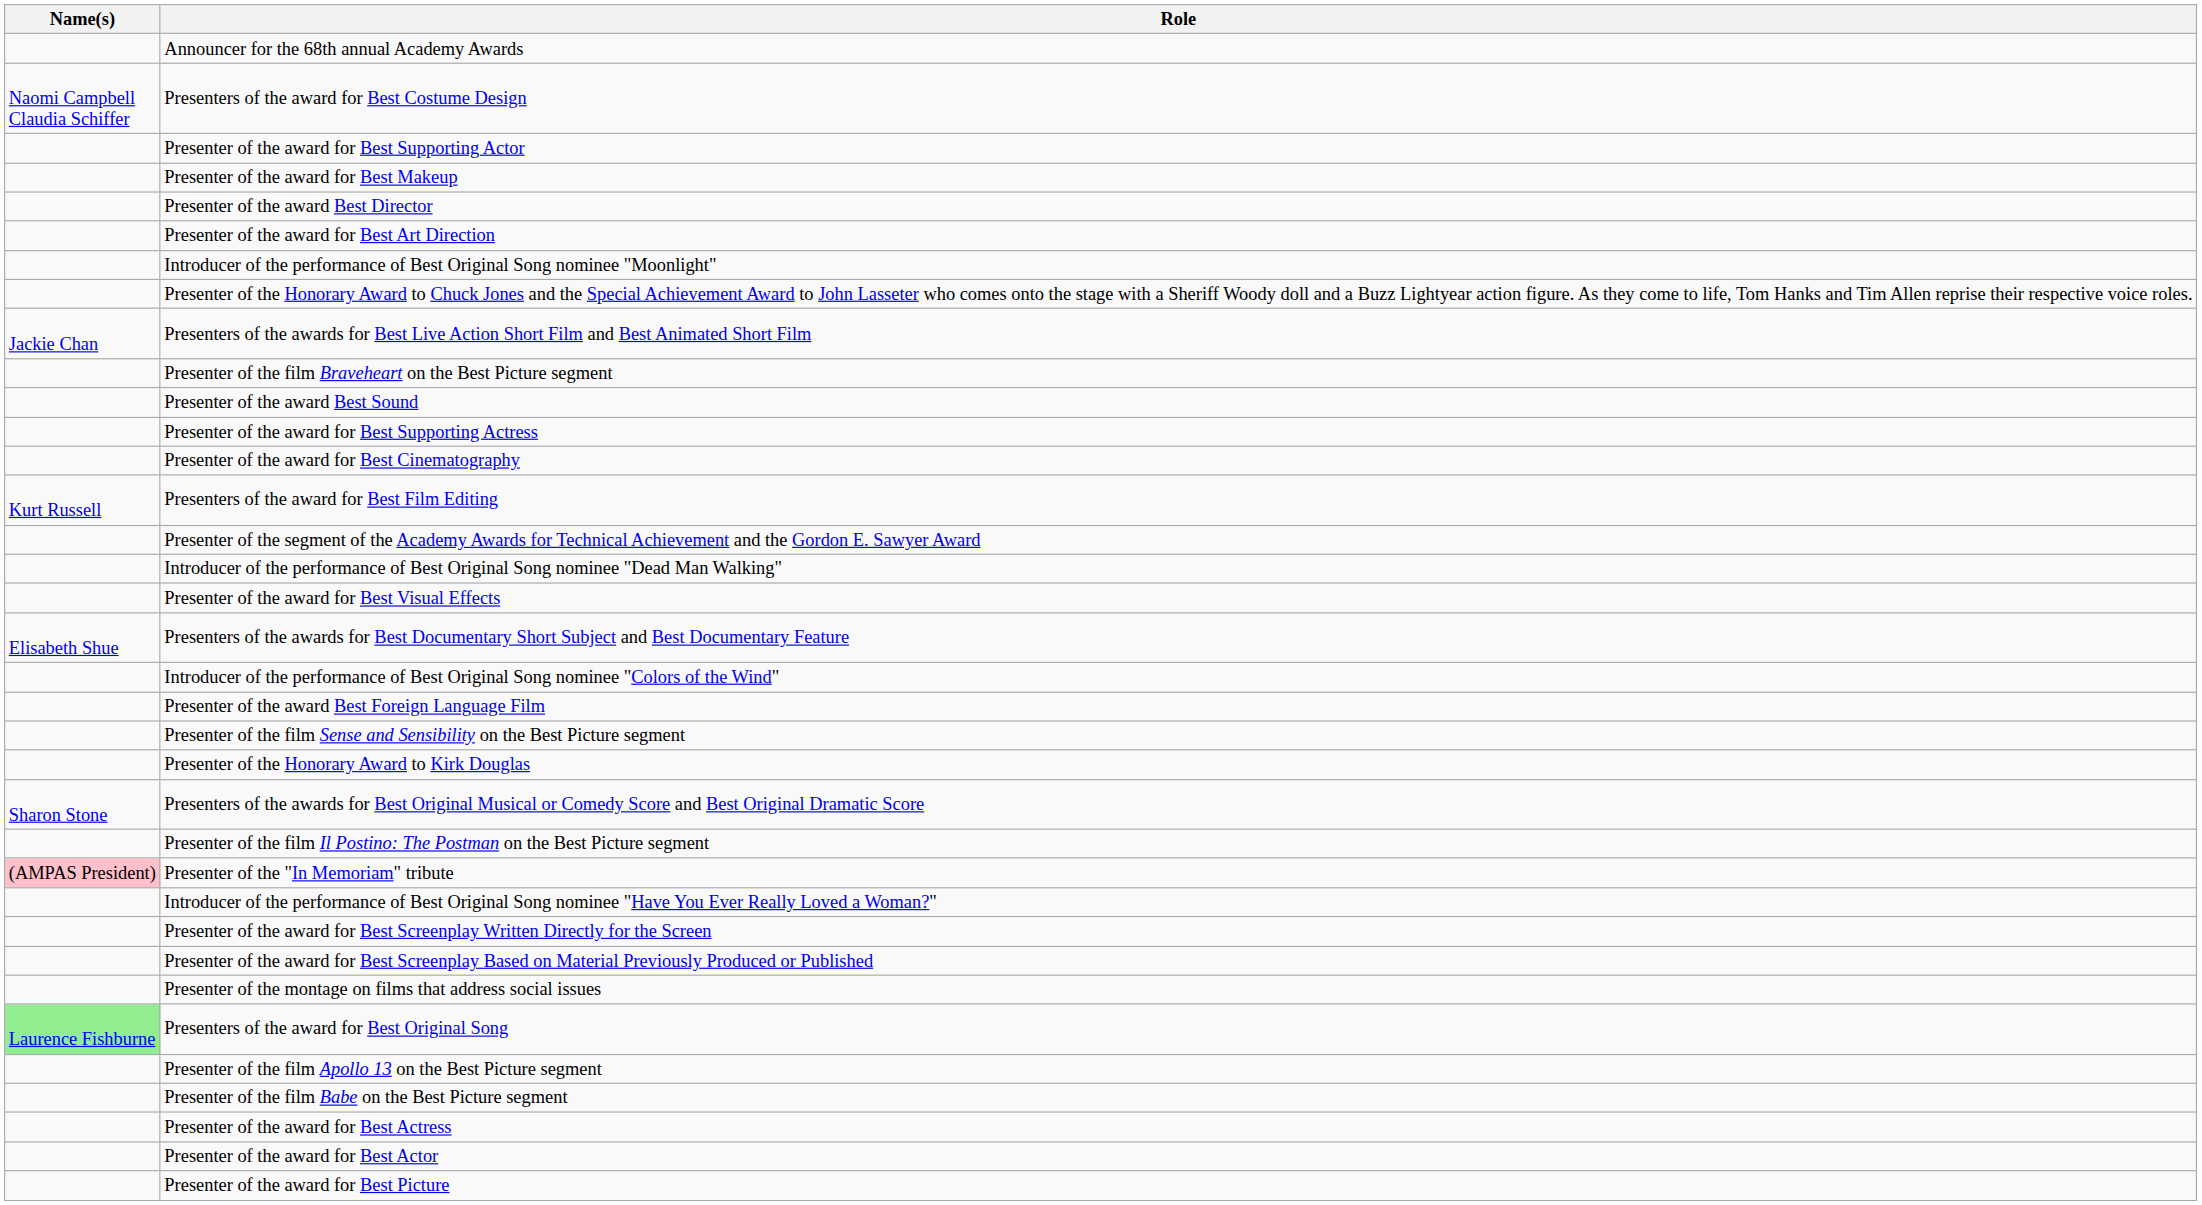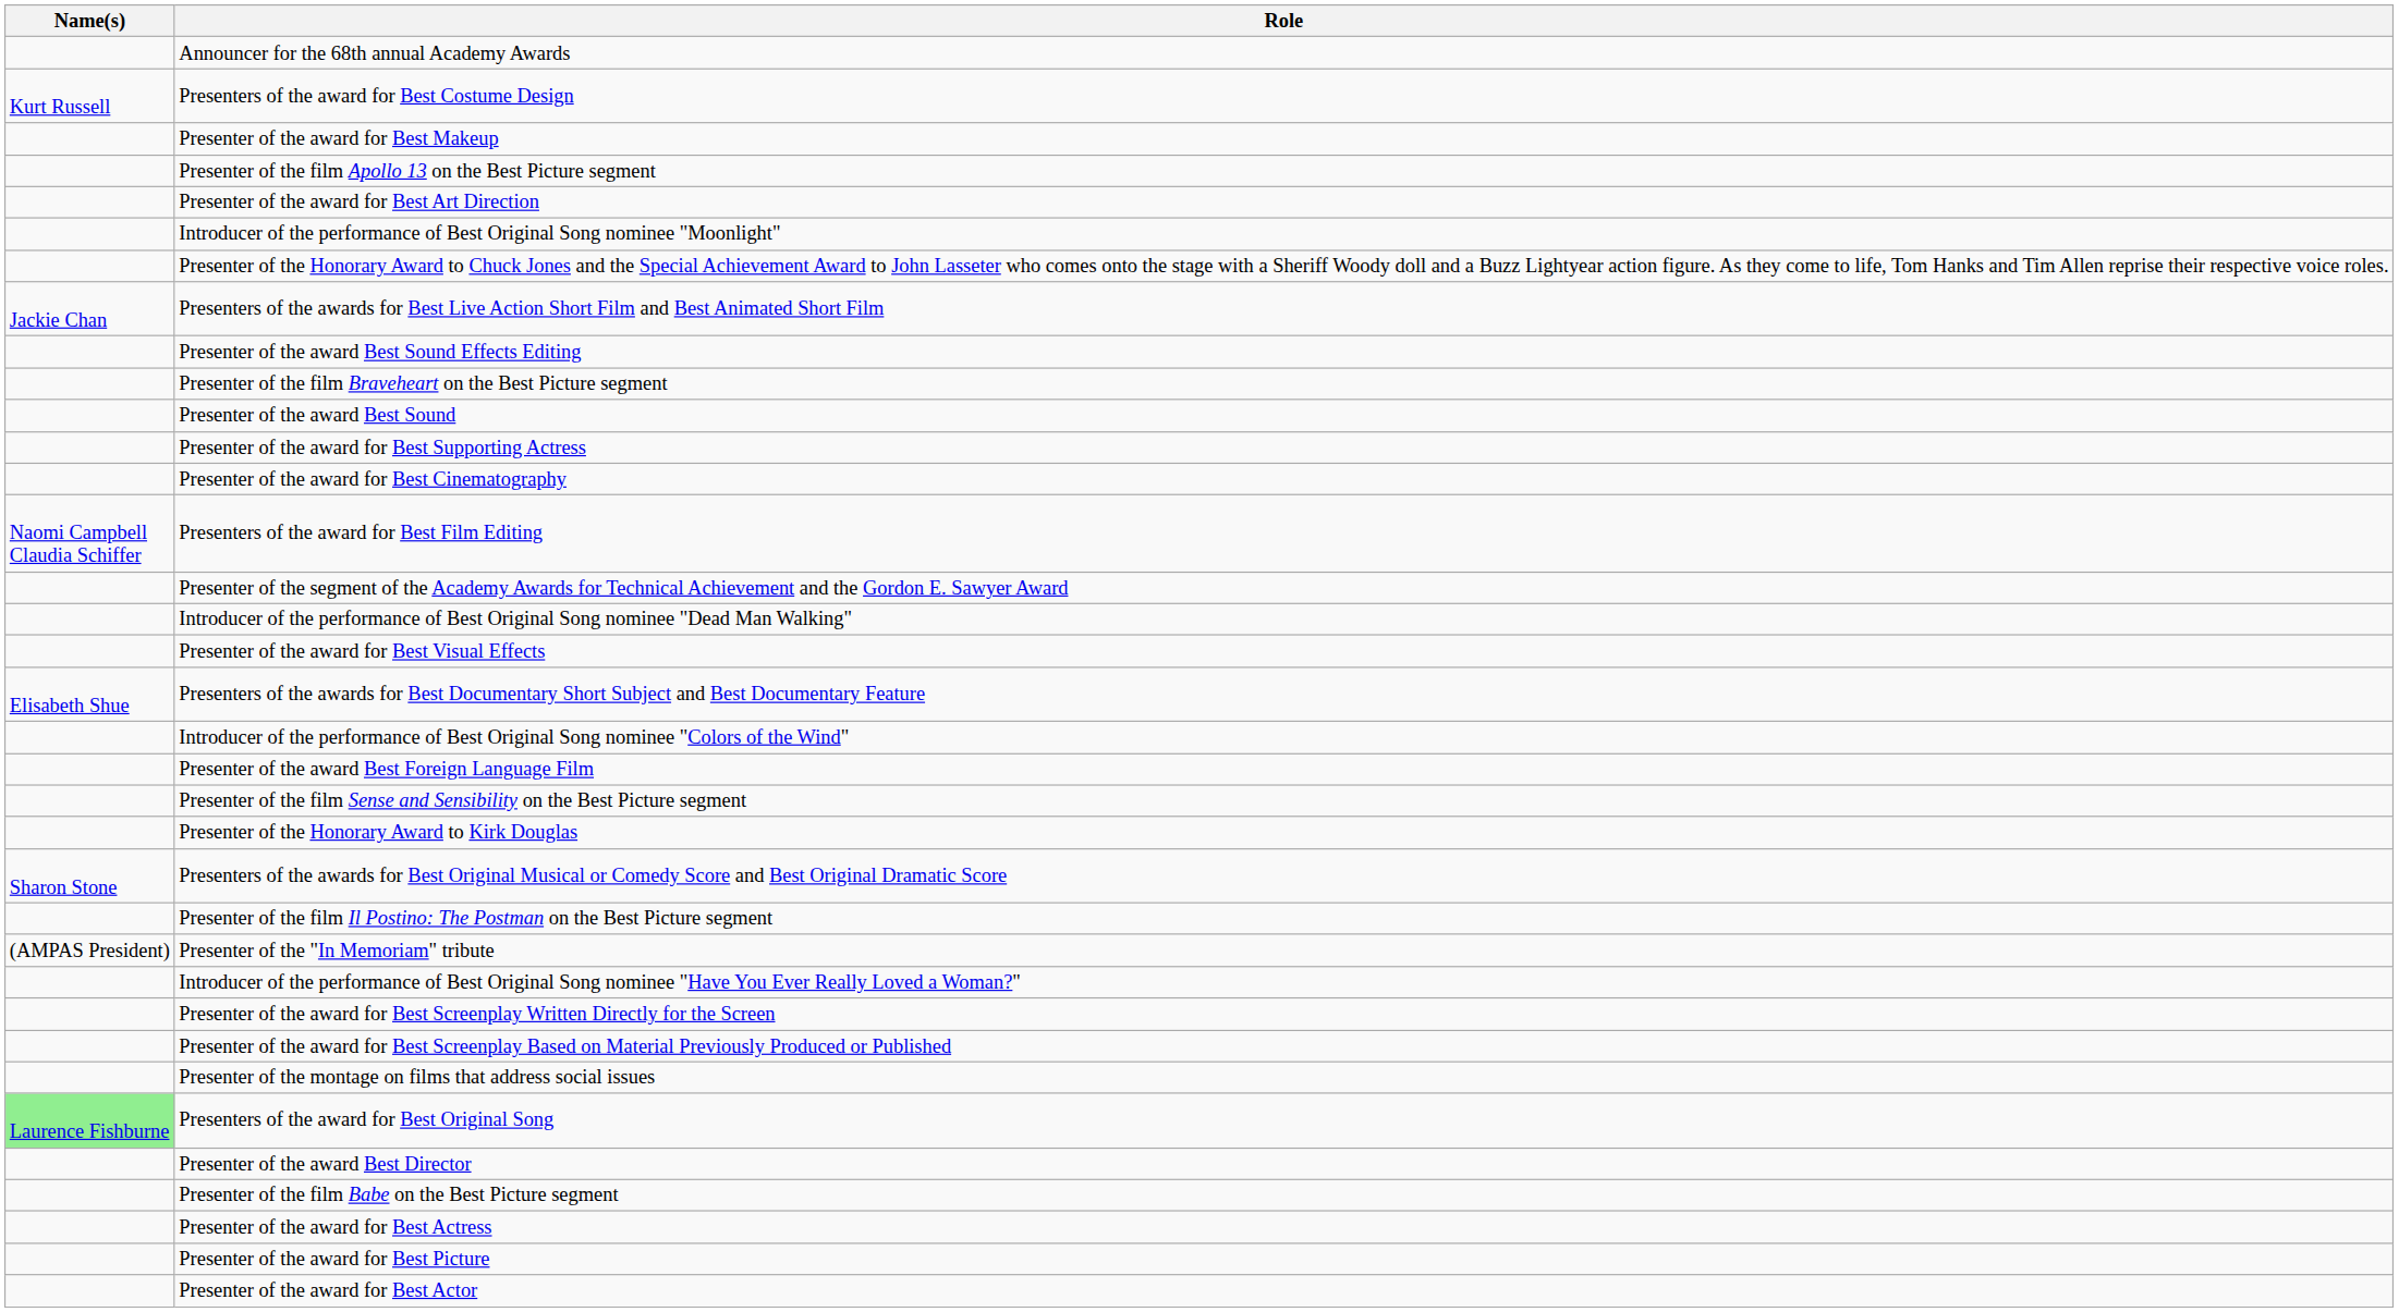Presenters of the award for Best Costume Design | Name(s): Naomi Campbell Claudia Schiffer -> Kurt Russell
- row: Presenter of the award for Best Supporting Actor
rows swapped: Presenter of the film Apollo 13 on the Best Picture segment <-> Presenter of the award Best Director
+ row: Presenter of the award Best Sound Effects Editing
Presenters of the award for Best Film Editing | Name(s): Kurt Russell -> Naomi Campbell Claudia Schiffer
Presenter of the "In Memoriam" tribute | Name(s): pink background -> no background
rows swapped: Presenter of the award for Best Actor <-> Presenter of the award for Best Picture
